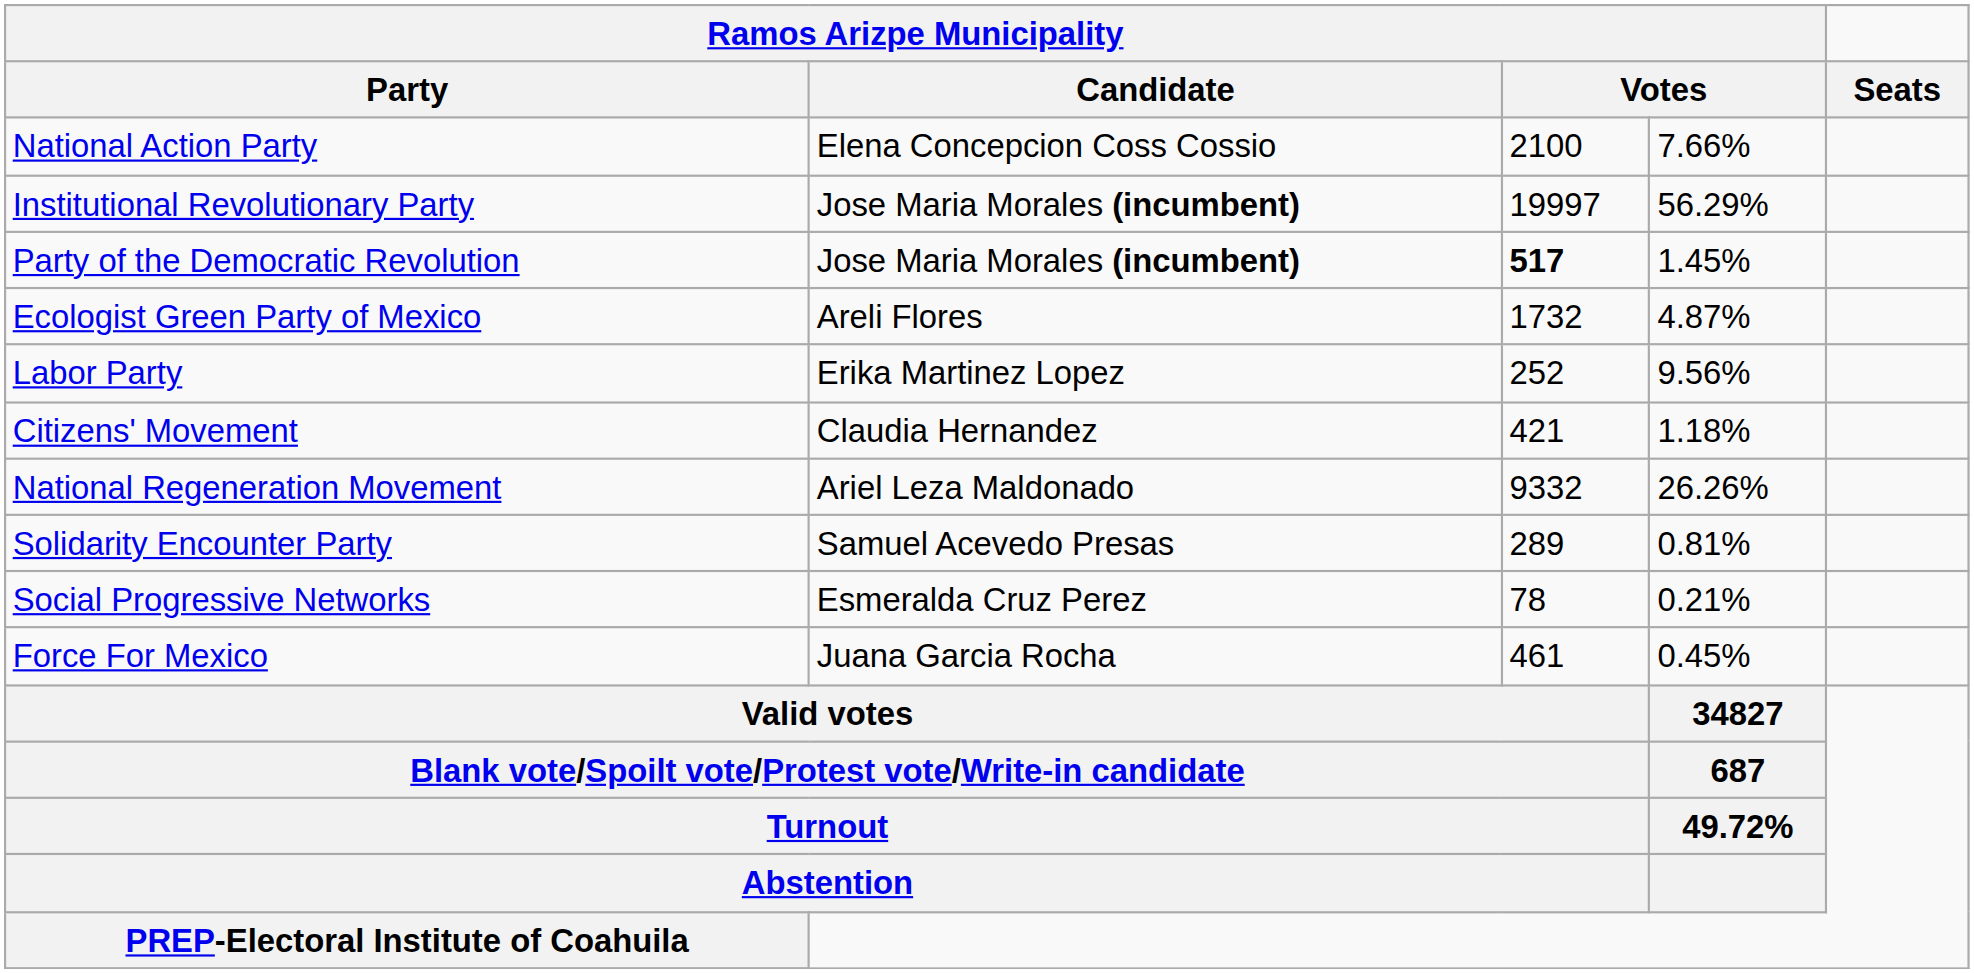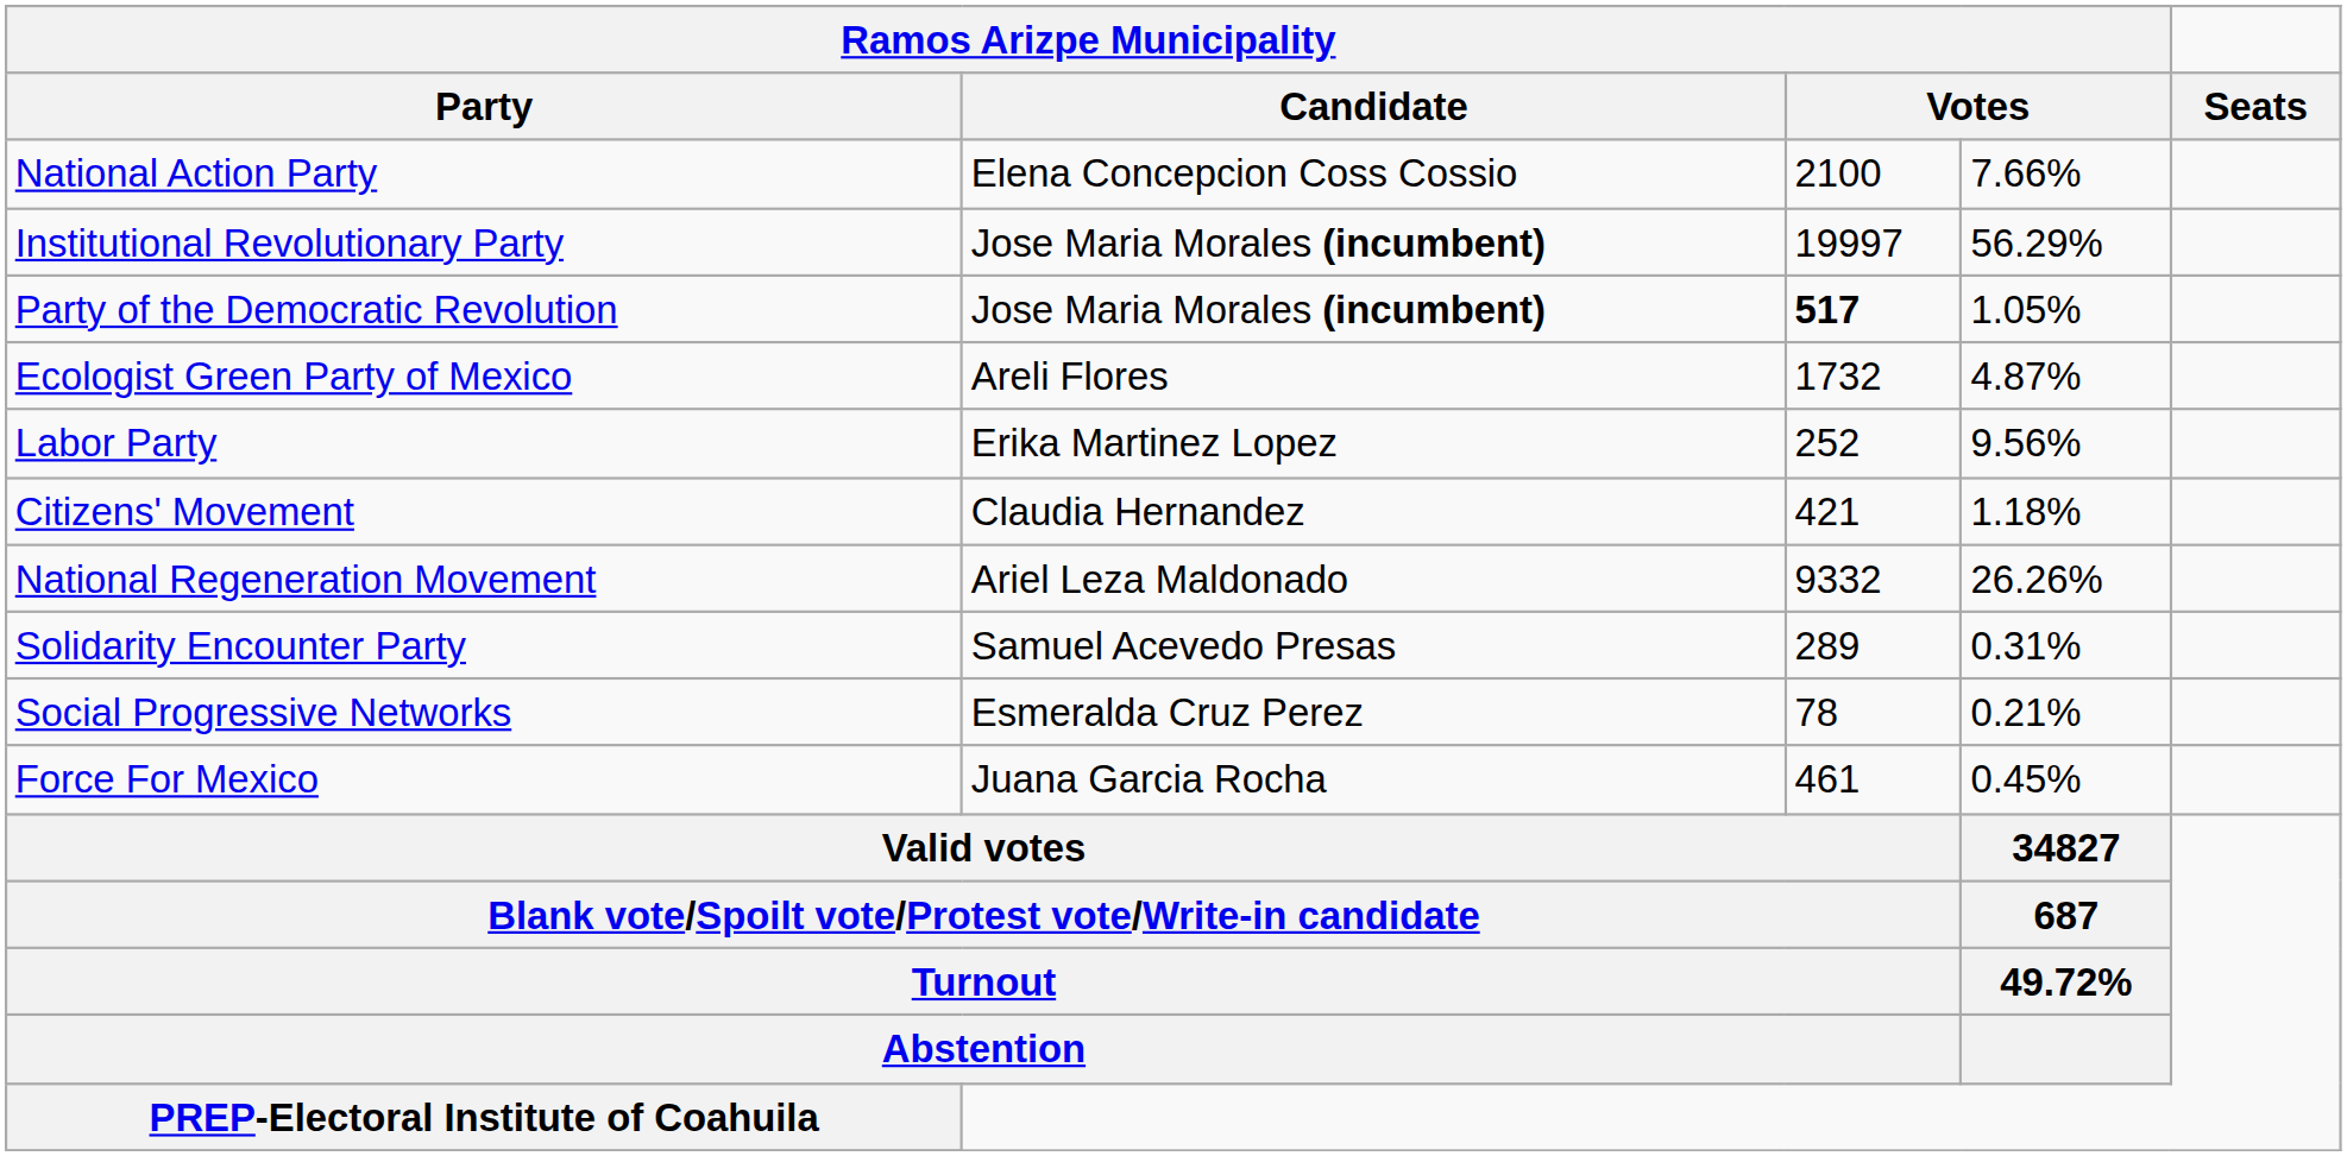Party of the Democratic Revolution | column 4: 1.45% -> 1.05%
Solidarity Encounter Party | column 4: 0.81% -> 0.31%
